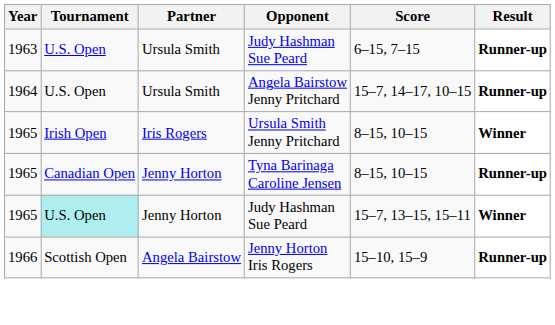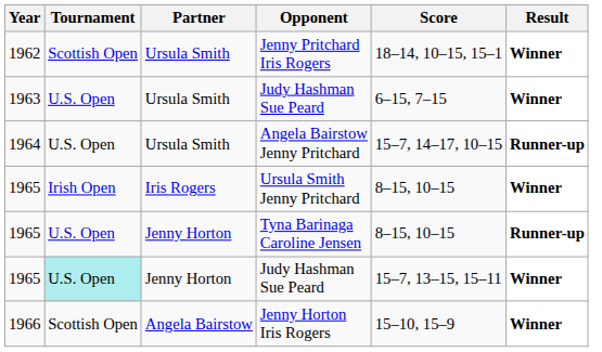+ row: 1962 | Scottish Open | Ursula Smith | Jenny Pritchard Iris Rogers | 18–14, 10–15, 15–1 | Winner
1963 / Judy Hashman Sue Peard | Result: Runner-up -> Winner
Tyna Barinaga Caroline Jensen | Tournament: Canadian Open -> U.S. Open
Jenny Horton Iris Rogers | Result: Runner-up -> Winner
